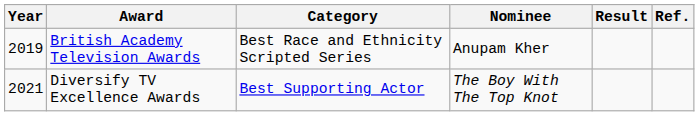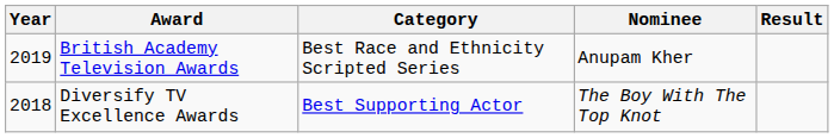- column: Ref.
Diversify TV Excellence Awards | Year: 2021 -> 2018
